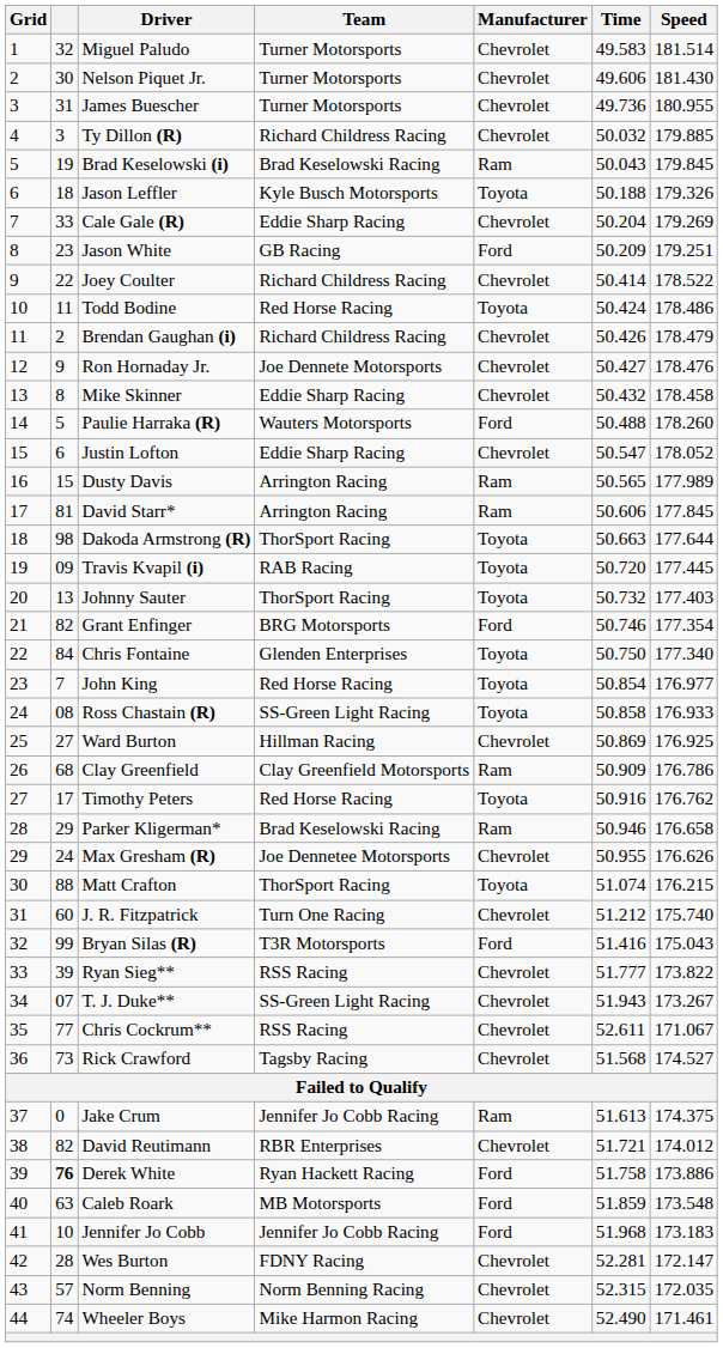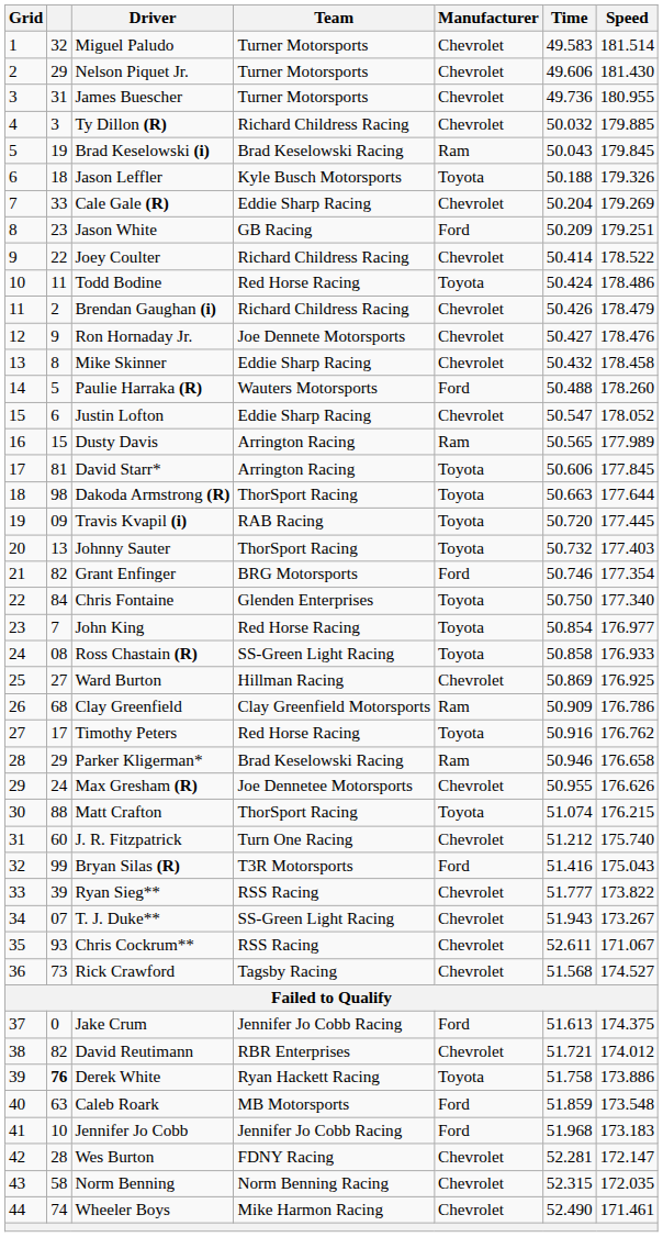Nelson Piquet Jr. | column 2: 30 -> 29
David Starr* | Manufacturer: Ram -> Toyota
Chris Cockrum** | column 2: 77 -> 93
Jake Crum | Manufacturer: Ram -> Ford
Derek White | Manufacturer: Ford -> Toyota
Norm Benning | column 2: 57 -> 58
